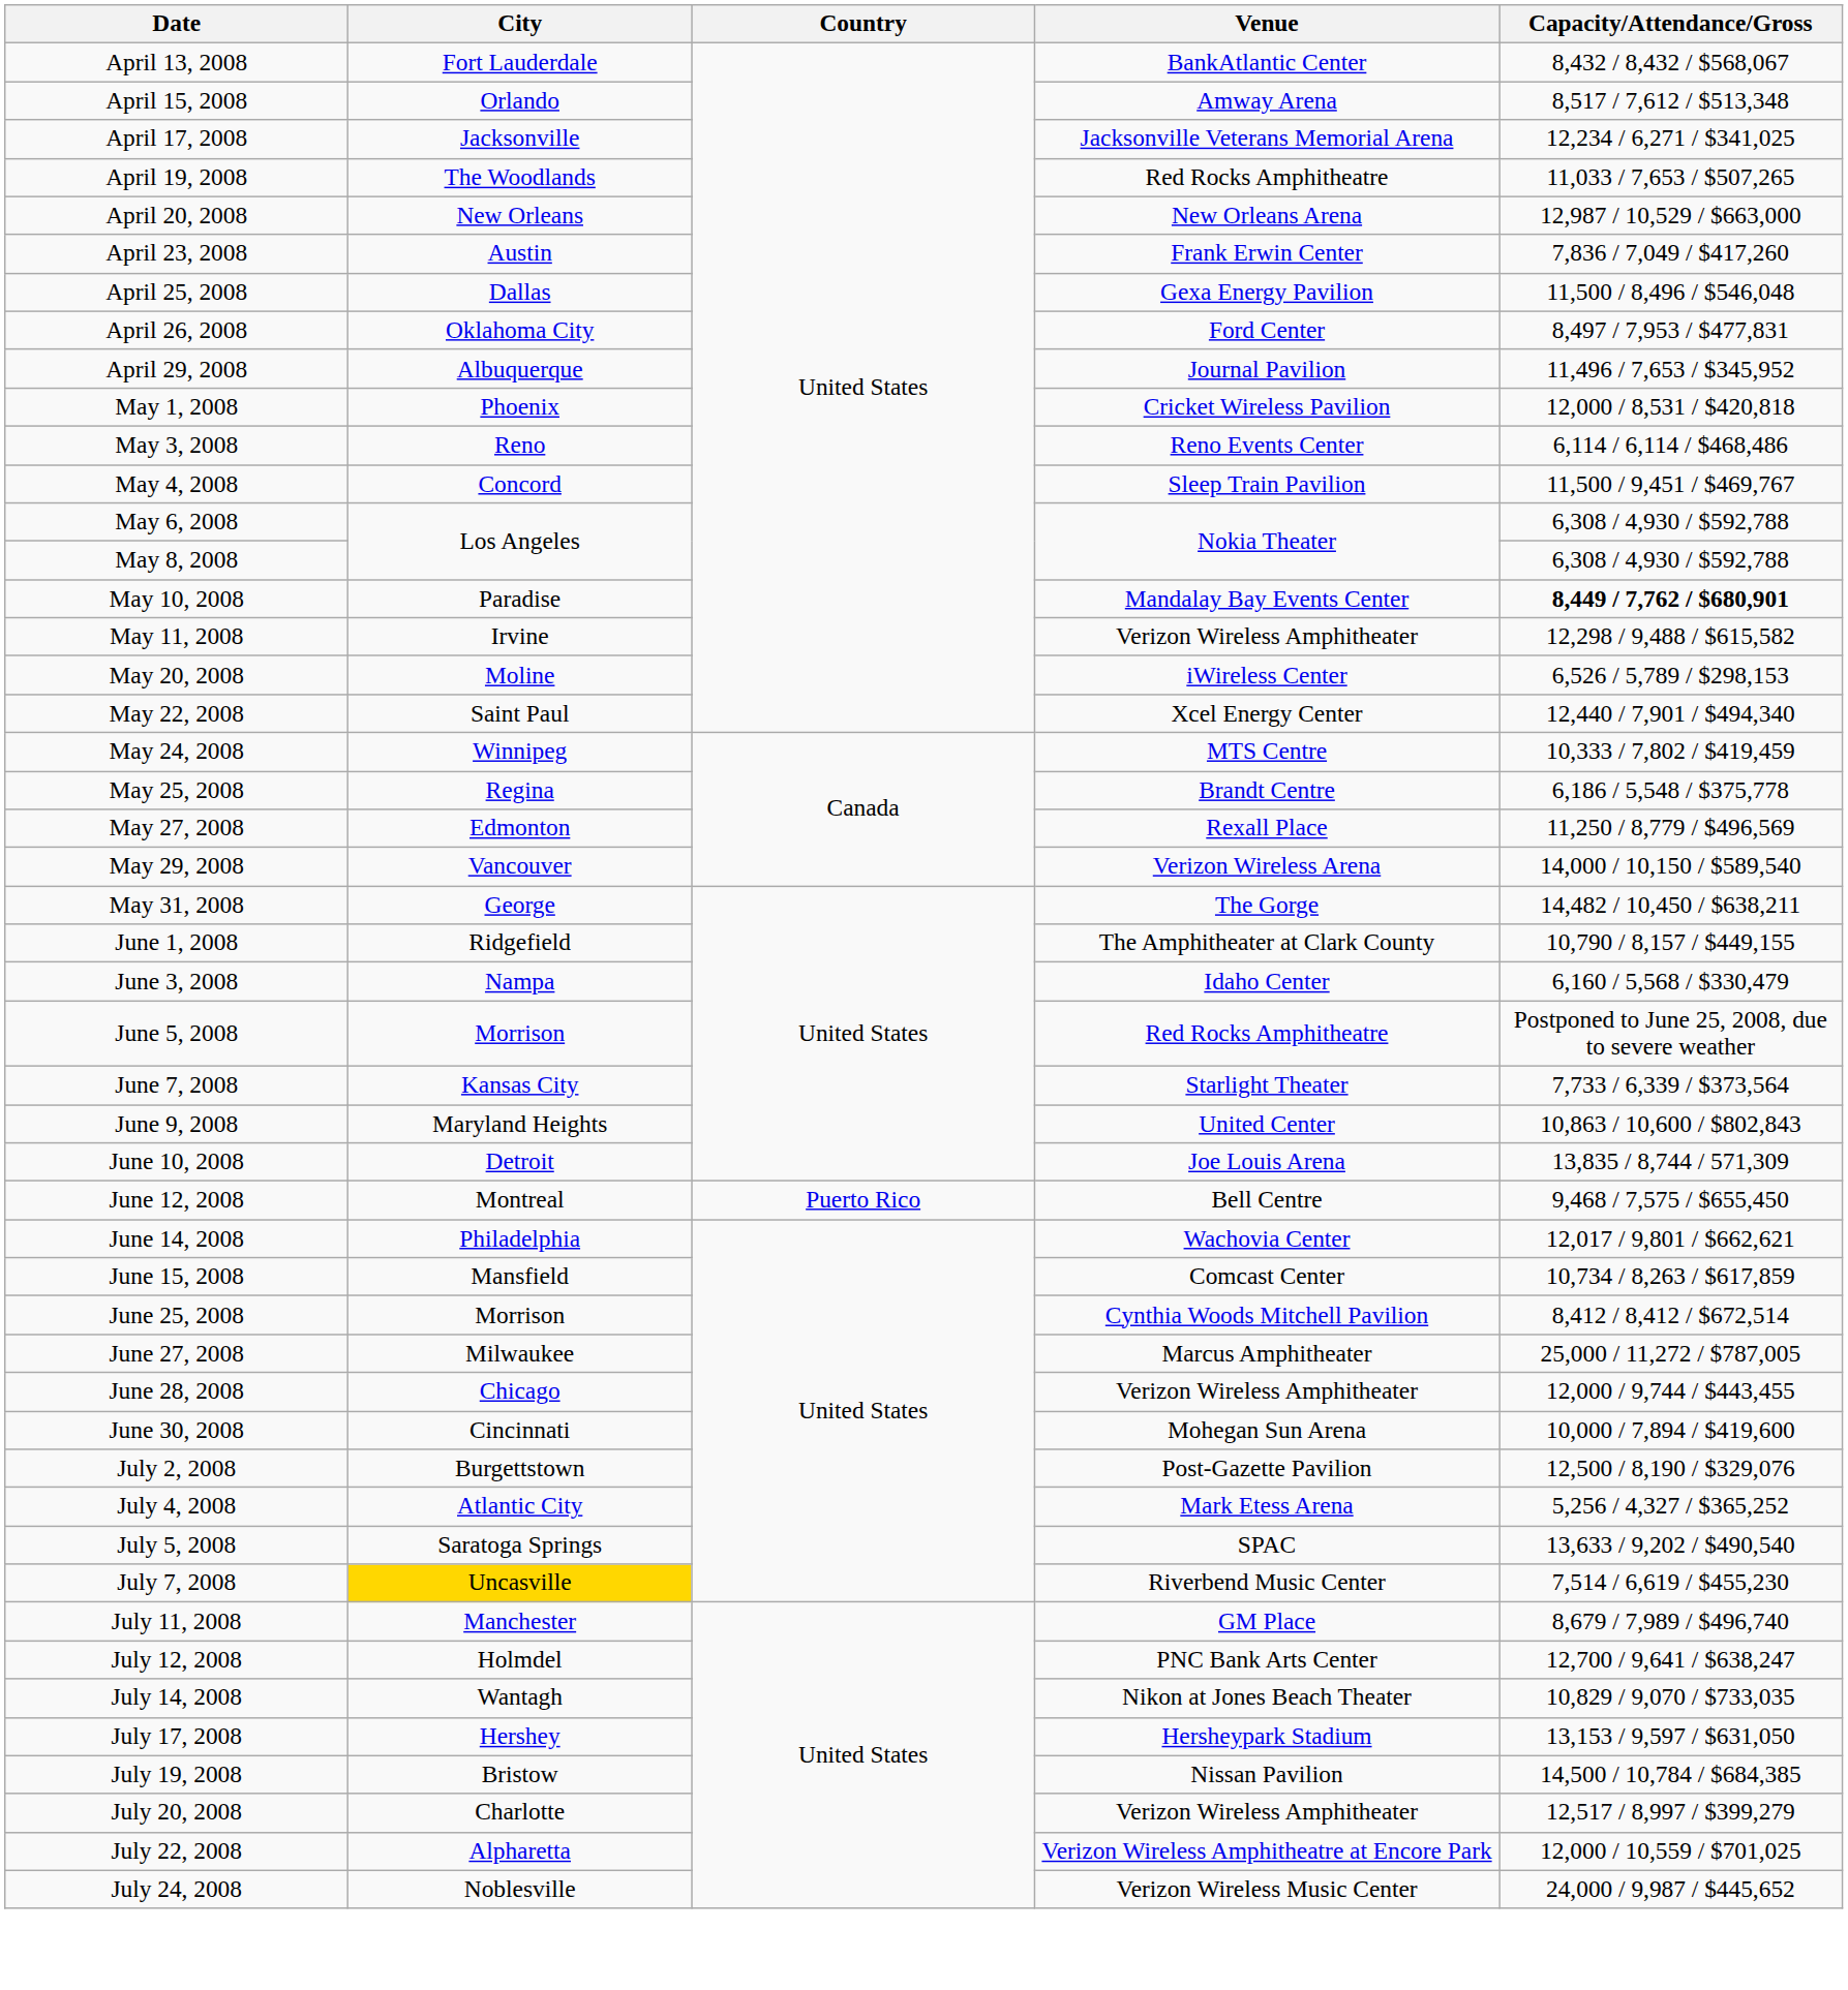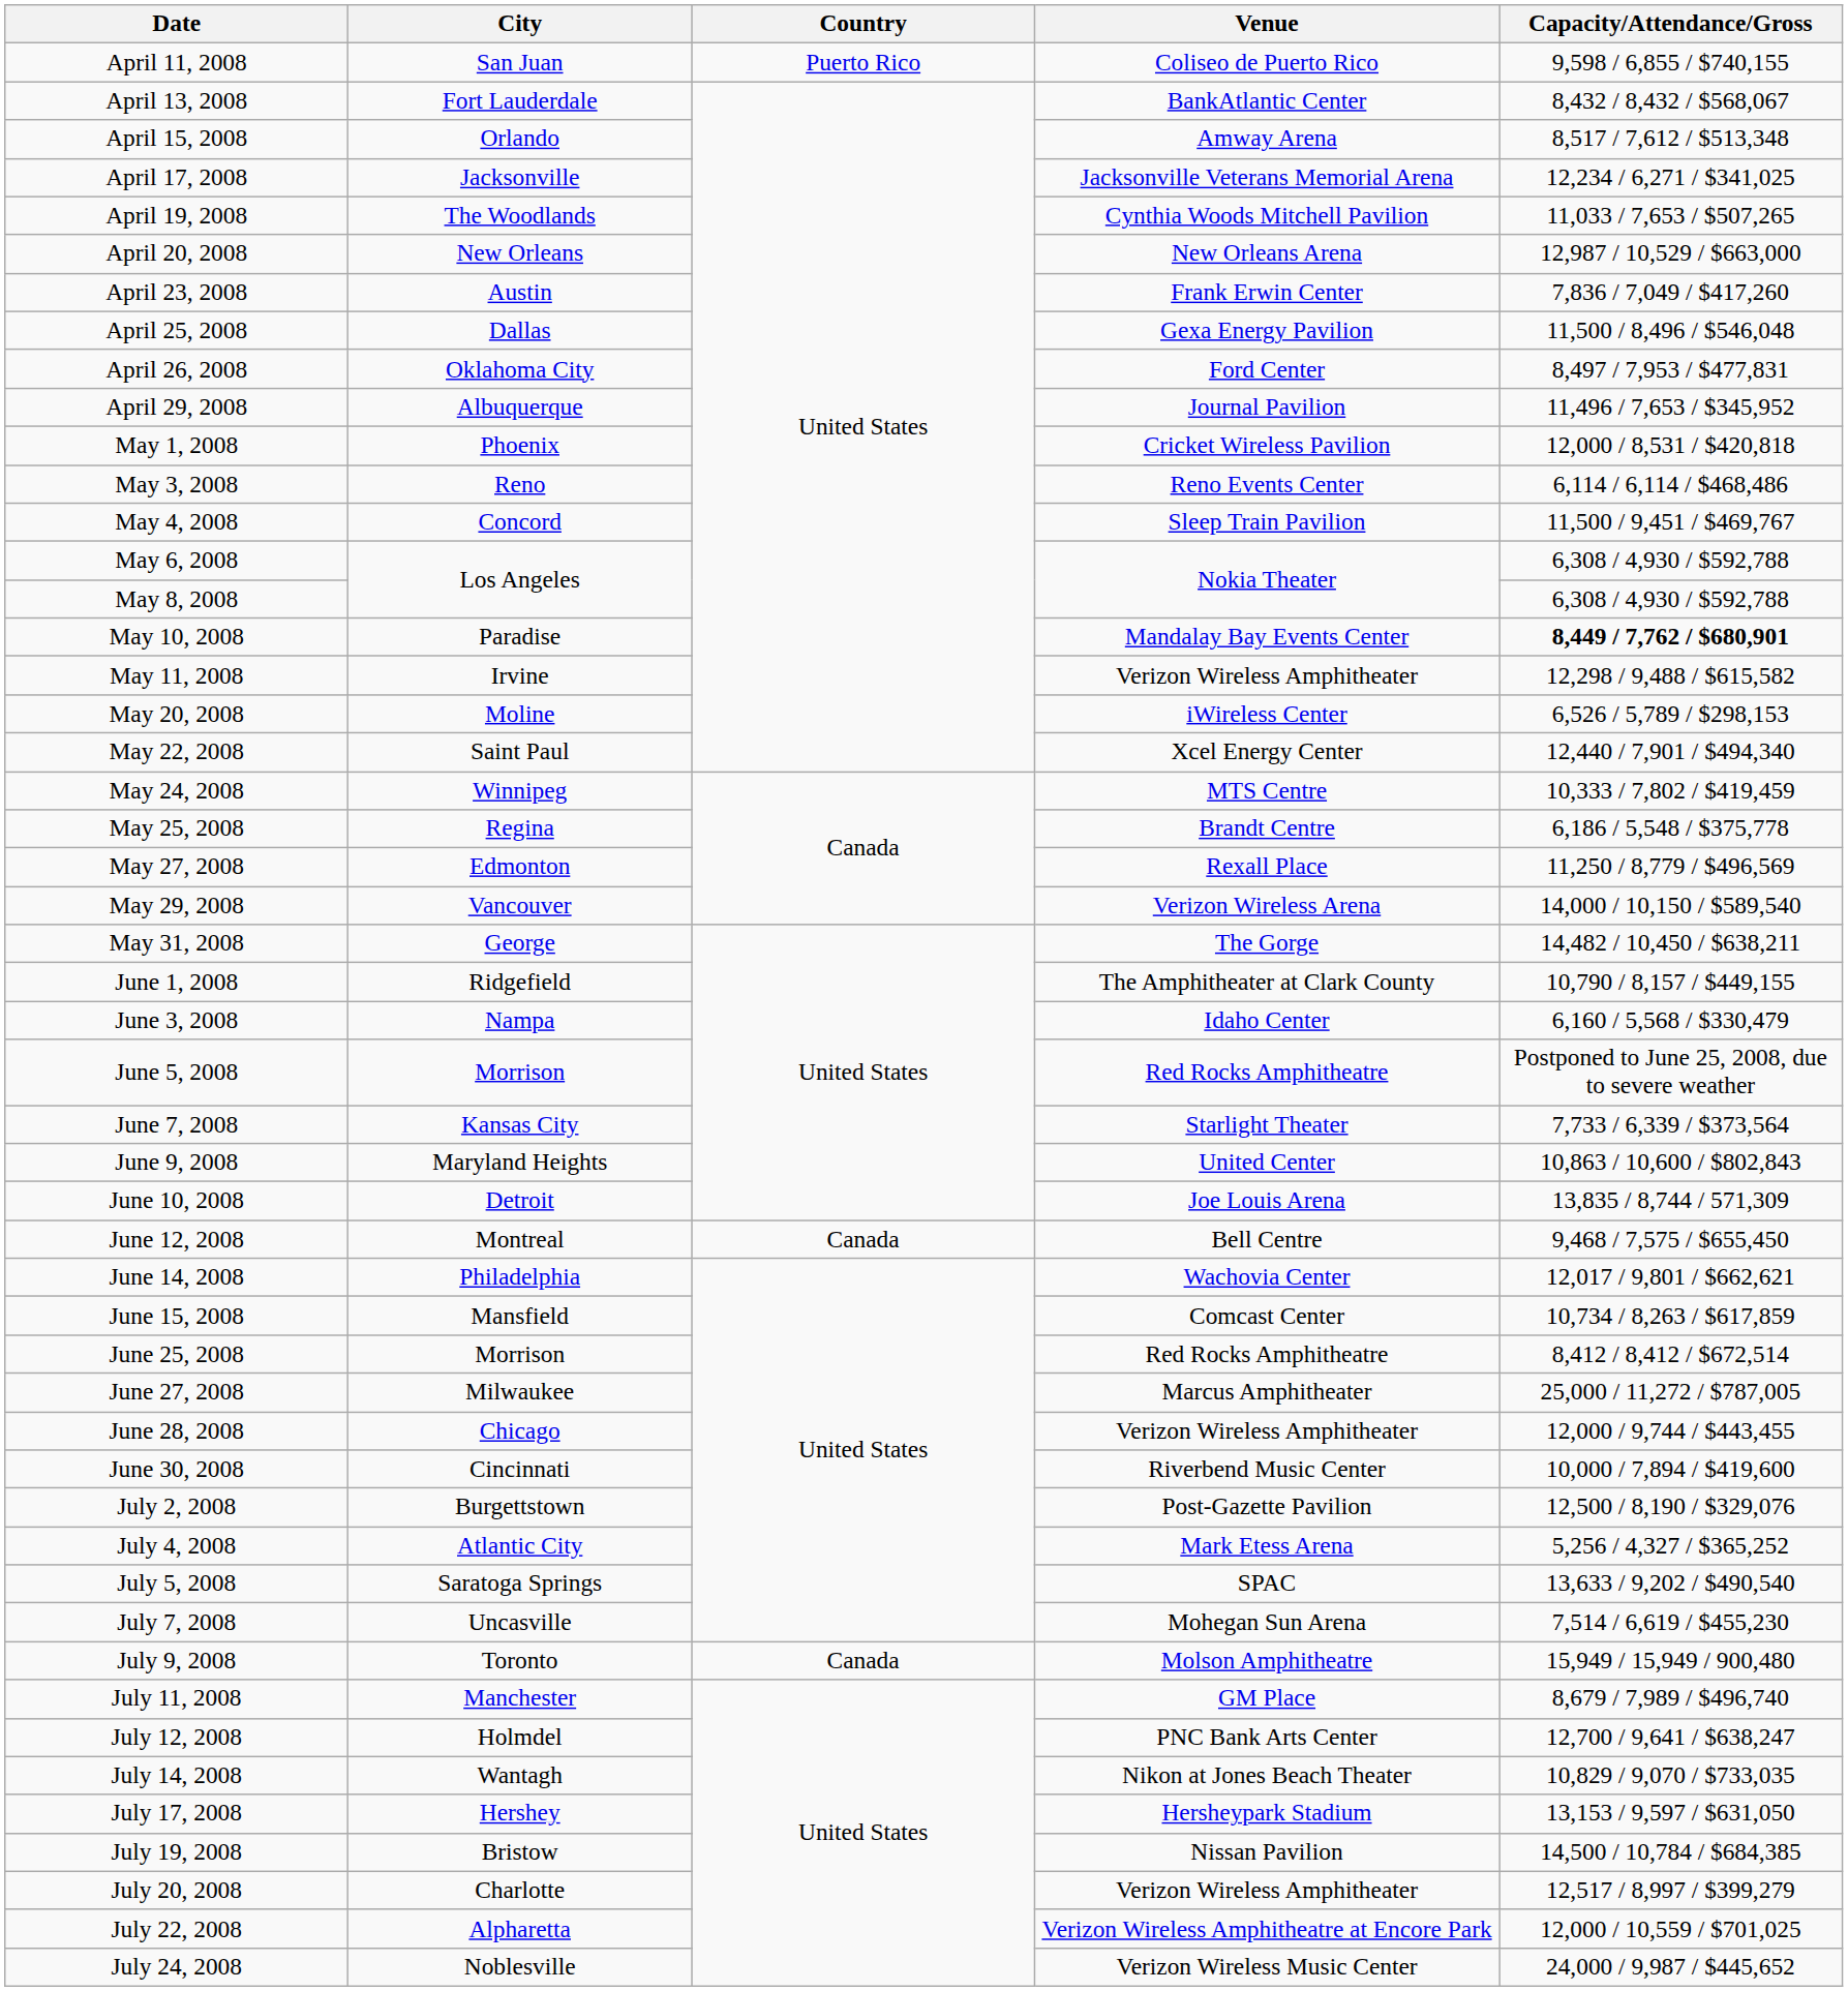+ row: April 11, 2008 | San Juan | Puerto Rico | Coliseo de Puerto Rico | 9,598 / 6,855 / $740,155
April 19, 2008 | Venue: Red Rocks Amphitheatre -> Cynthia Woods Mitchell Pavilion
June 12, 2008 | Country: Puerto Rico -> Canada
June 25, 2008 | Venue: Cynthia Woods Mitchell Pavilion -> Red Rocks Amphitheatre
June 30, 2008 | Venue: Mohegan Sun Arena -> Riverbend Music Center
July 7, 2008 | City: gold background -> no background
July 7, 2008 | Venue: Riverbend Music Center -> Mohegan Sun Arena
+ row: July 9, 2008 | Toronto | Canada | Molson Amphitheatre | 15,949 / 15,949 / 900,480
